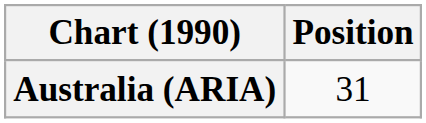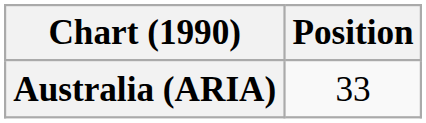Australia (ARIA) | Position: 31 -> 33
